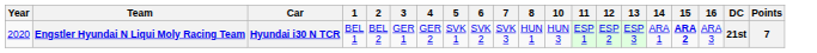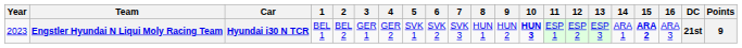+ column: 9 | HUN 2
Engstler Hyundai N Liqui Moly Racing Team | Year: 2020 -> 2023
Engstler Hyundai N Liqui Moly Racing Team | 10: normal -> bold
Engstler Hyundai N Liqui Moly Racing Team | Points: 7 -> 9
